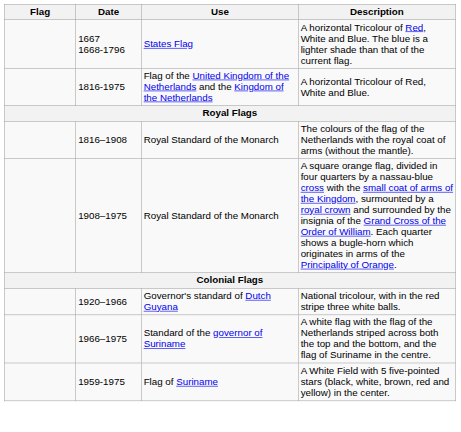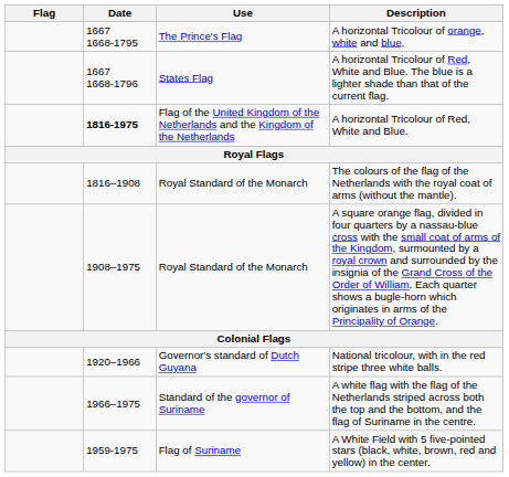+ row: 1667 1668-1795 | The Prince's Flag | A horizontal Tricolour of orange, white and blue.
A horizontal Tricolour of Red, White and Blue. | Date: normal -> bold
